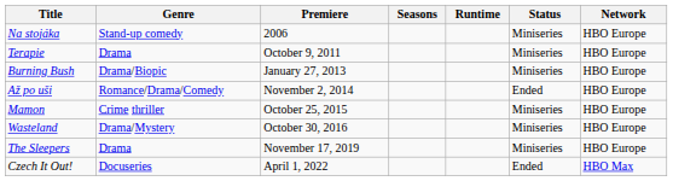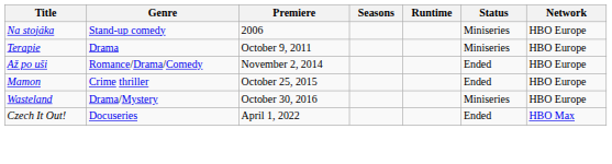- row: Burning Bush | Drama/Biopic | January 27, 2013 | Miniseries | HBO Europe
Mamon | Status: Miniseries -> Ended
- row: The Sleepers | Drama | November 17, 2019 | Miniseries | HBO Europe
